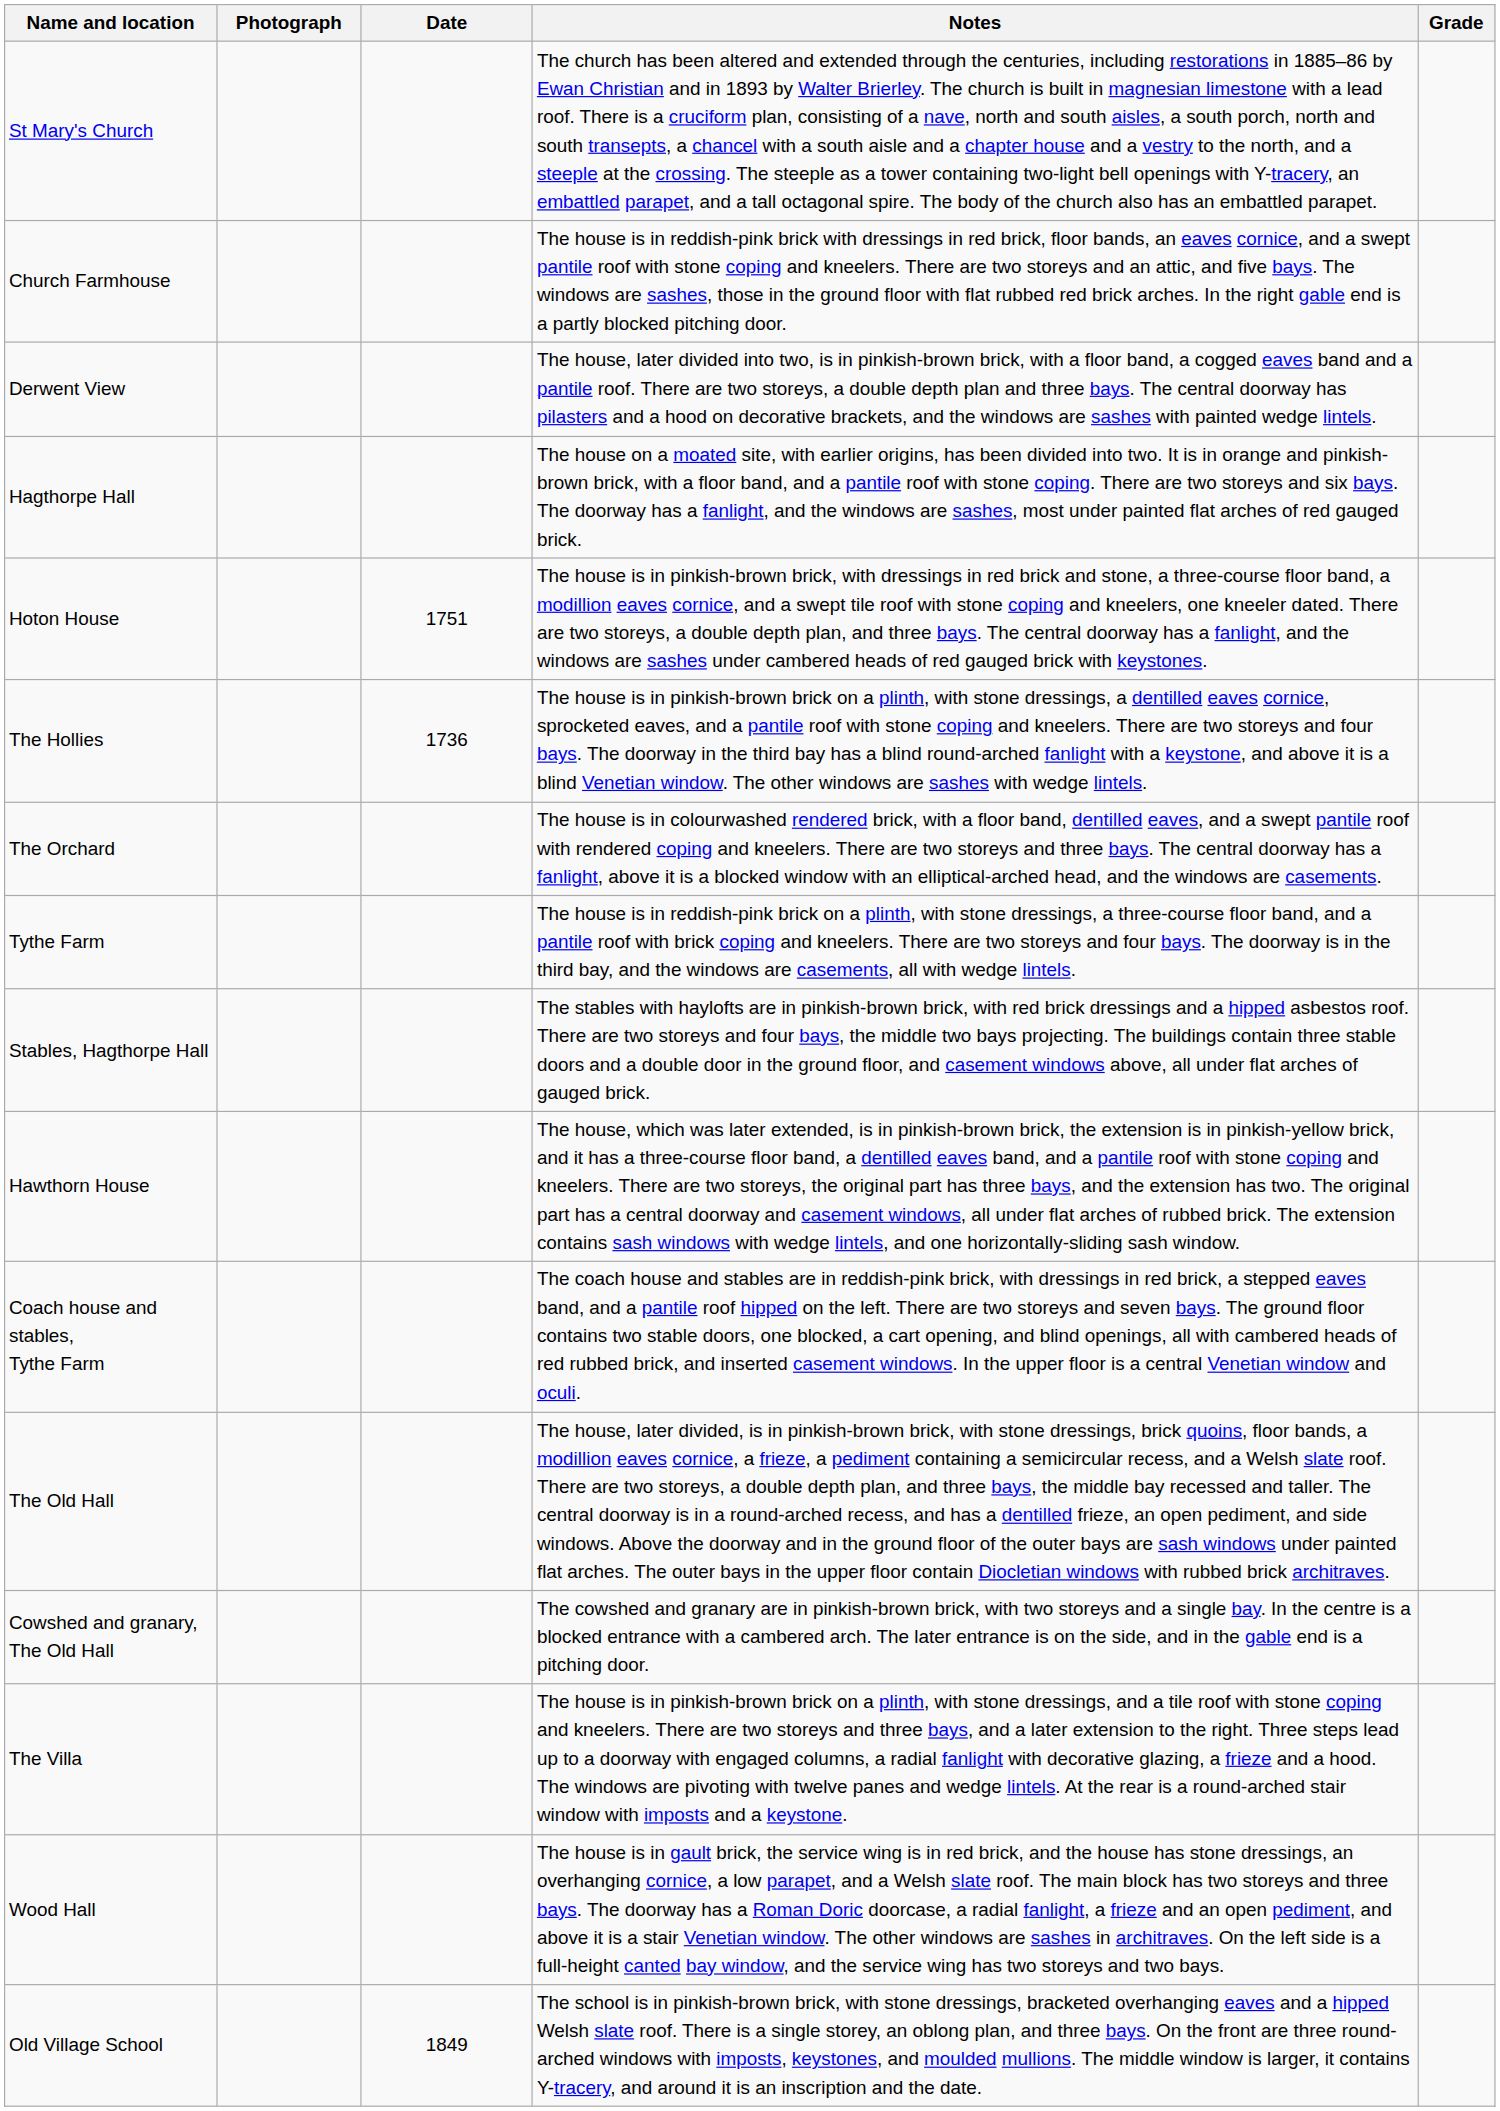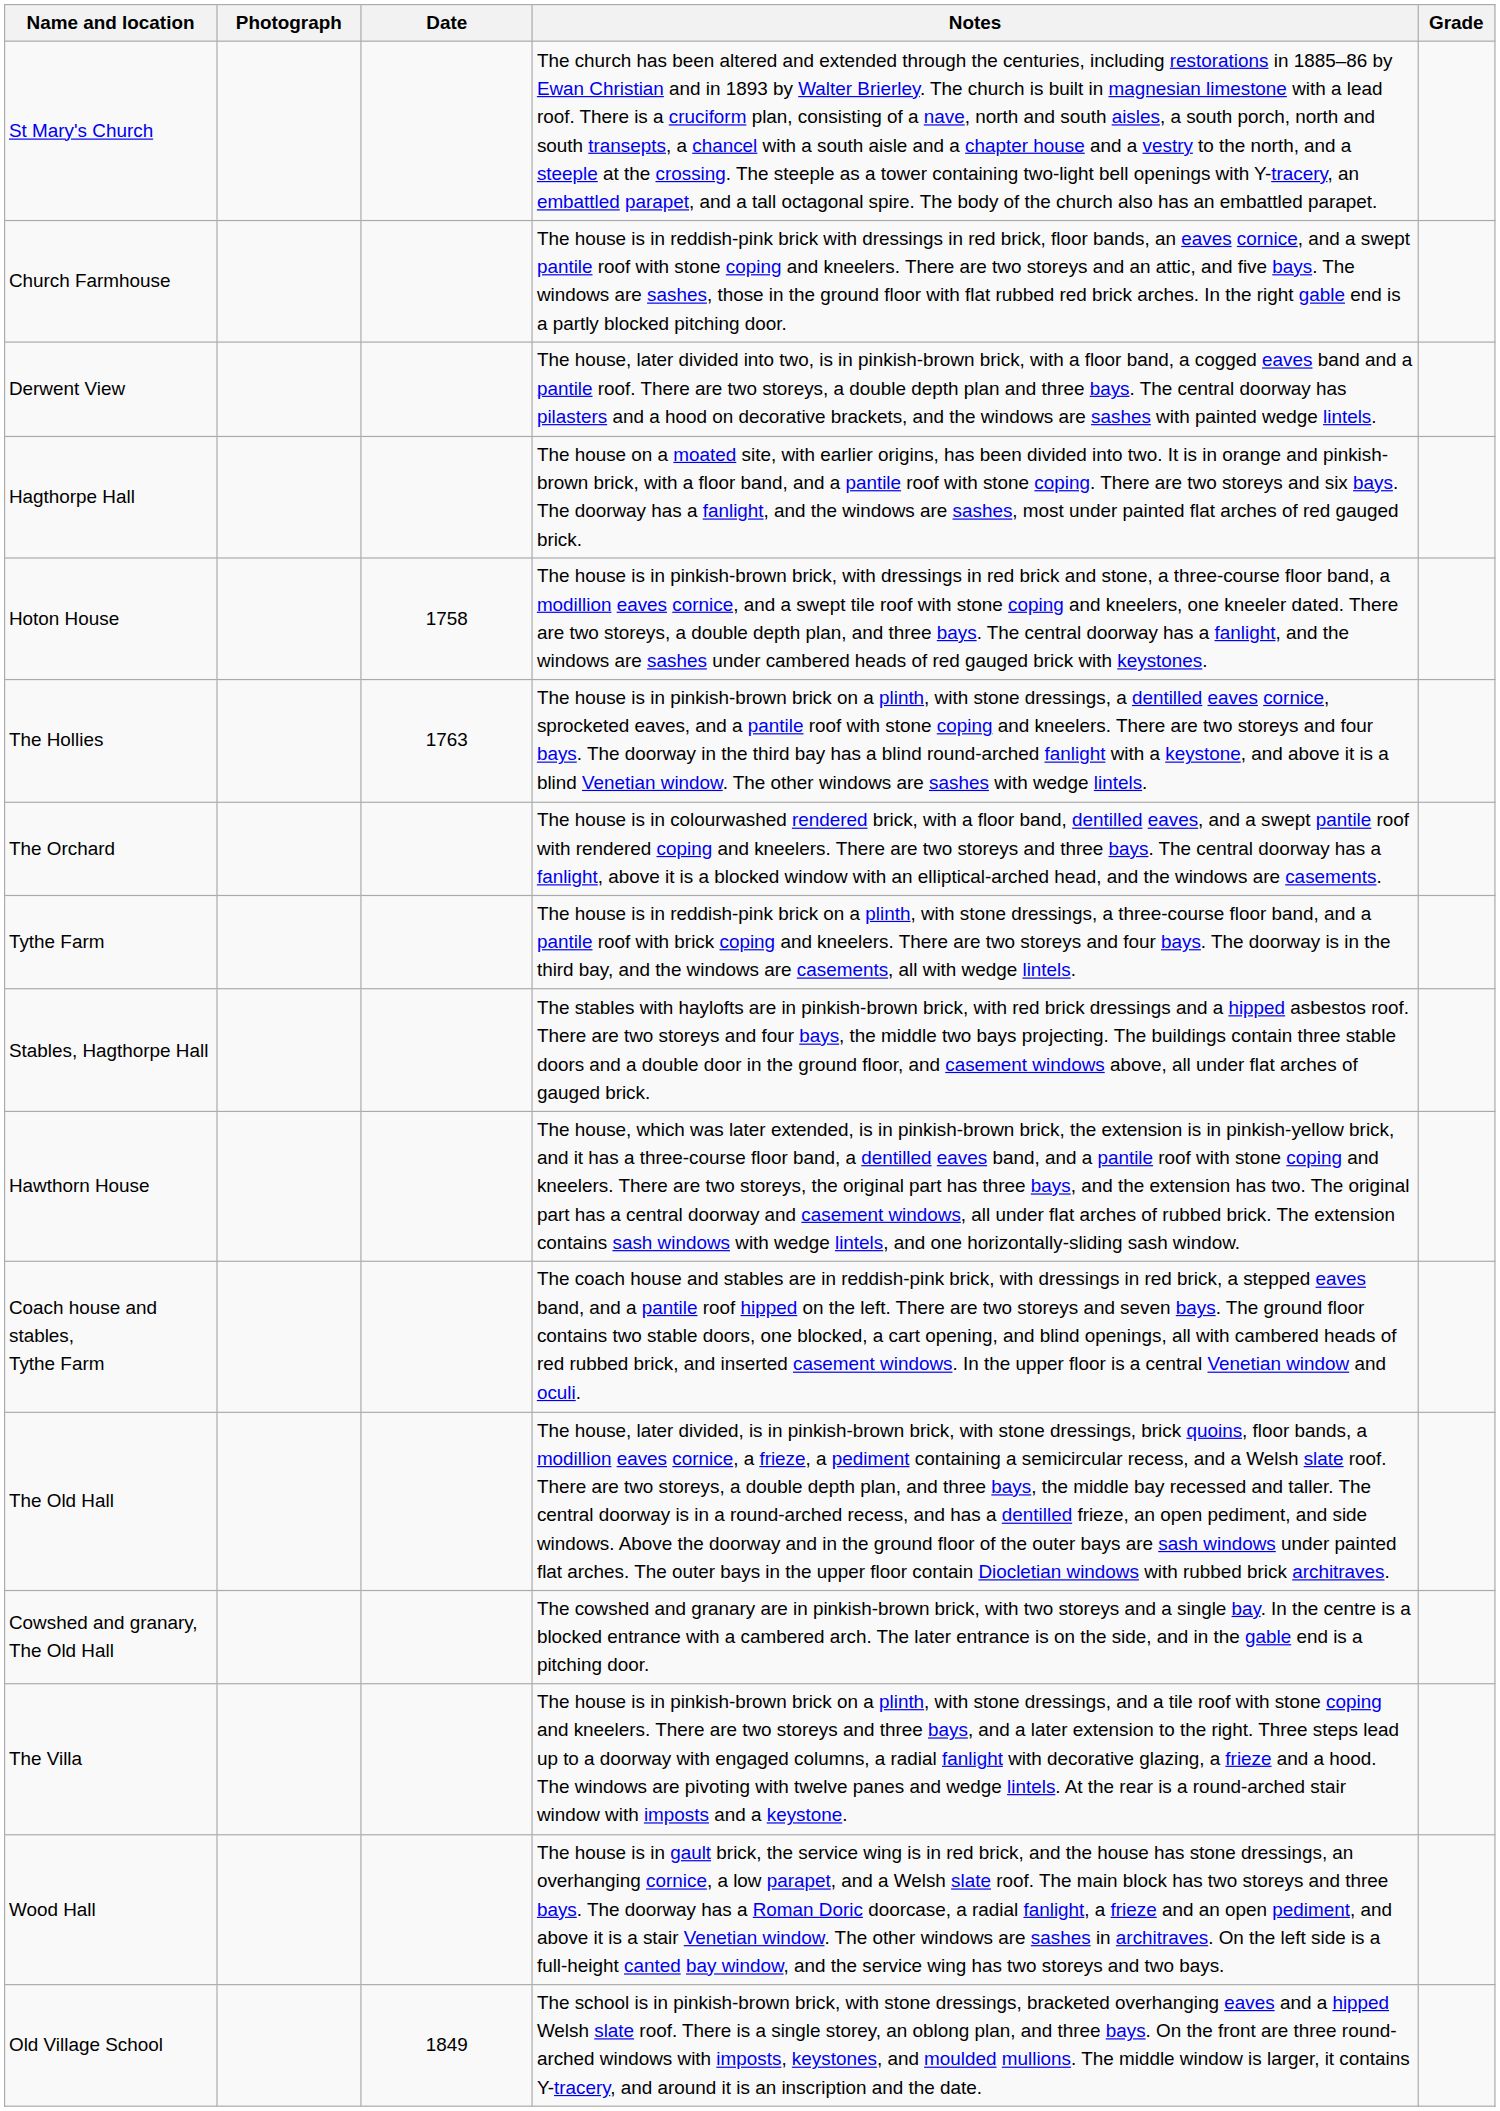Hoton House | Date: 1751 -> 1758
The Hollies | Date: 1736 -> 1763
